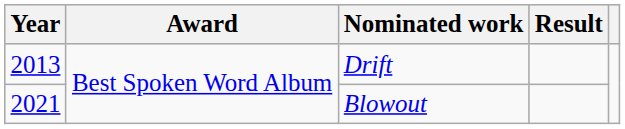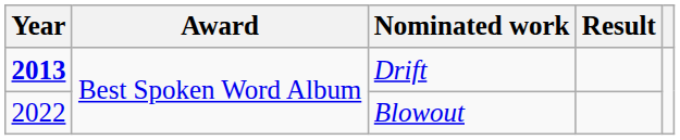Drift | Year: normal -> bold
Blowout | Year: 2021 -> 2022
